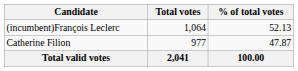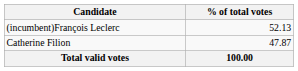- column: Total votes | 1,064 | 977 | 2,041
